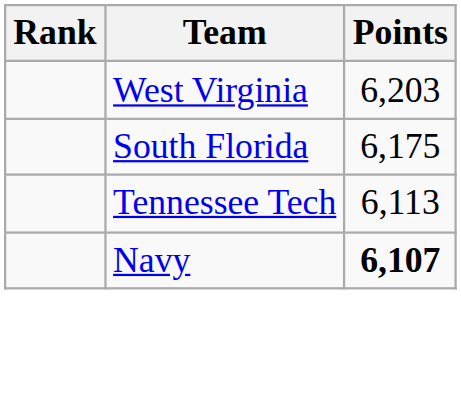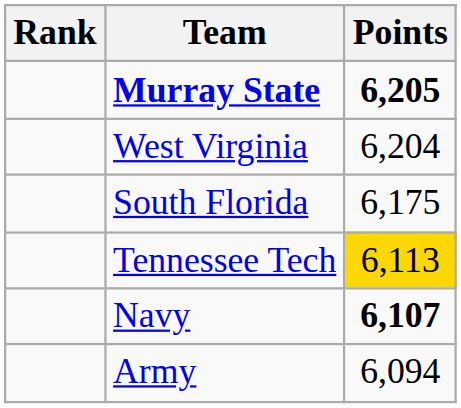+ row: Murray State | 6,205
West Virginia | Points: 6,203 -> 6,204
Tennessee Tech | Points: no background -> gold background
+ row: Army | 6,094
